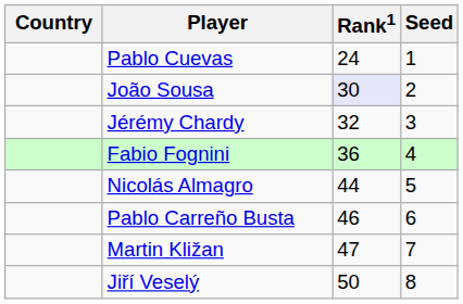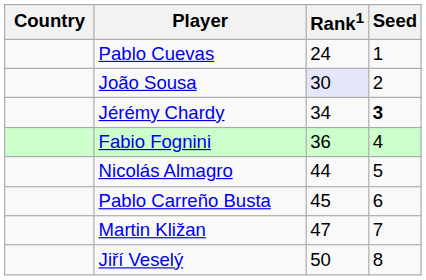Jérémy Chardy | Rank1: 32 -> 34
Jérémy Chardy | Seed: normal -> bold
Pablo Carreño Busta | Rank1: 46 -> 45
